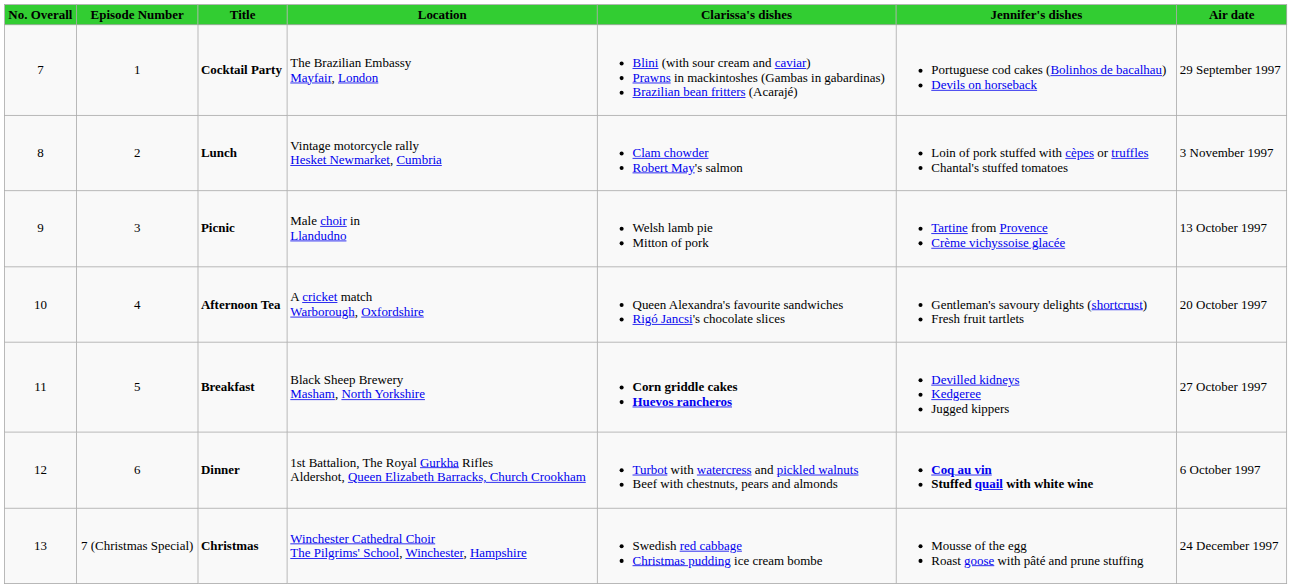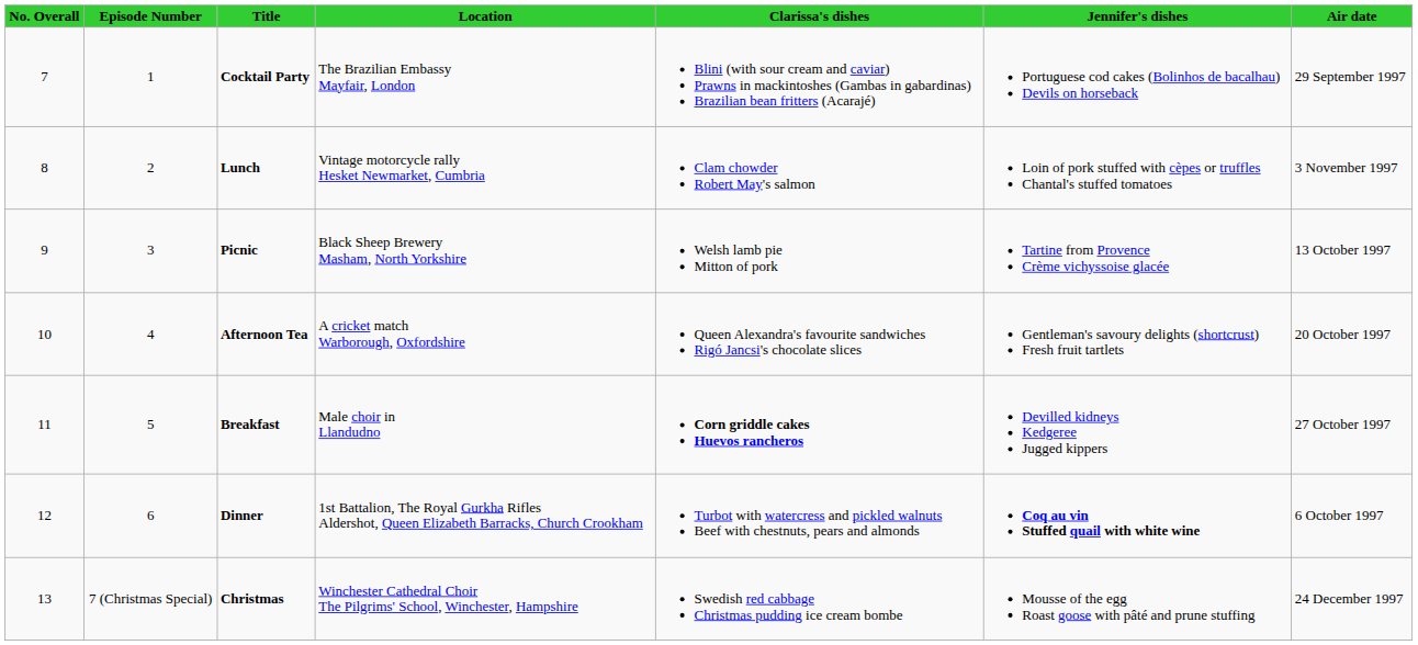Picnic | Location: Male choir in Llandudno -> Black Sheep Brewery Masham, North Yorkshire
Breakfast | Location: Black Sheep Brewery Masham, North Yorkshire -> Male choir in Llandudno
